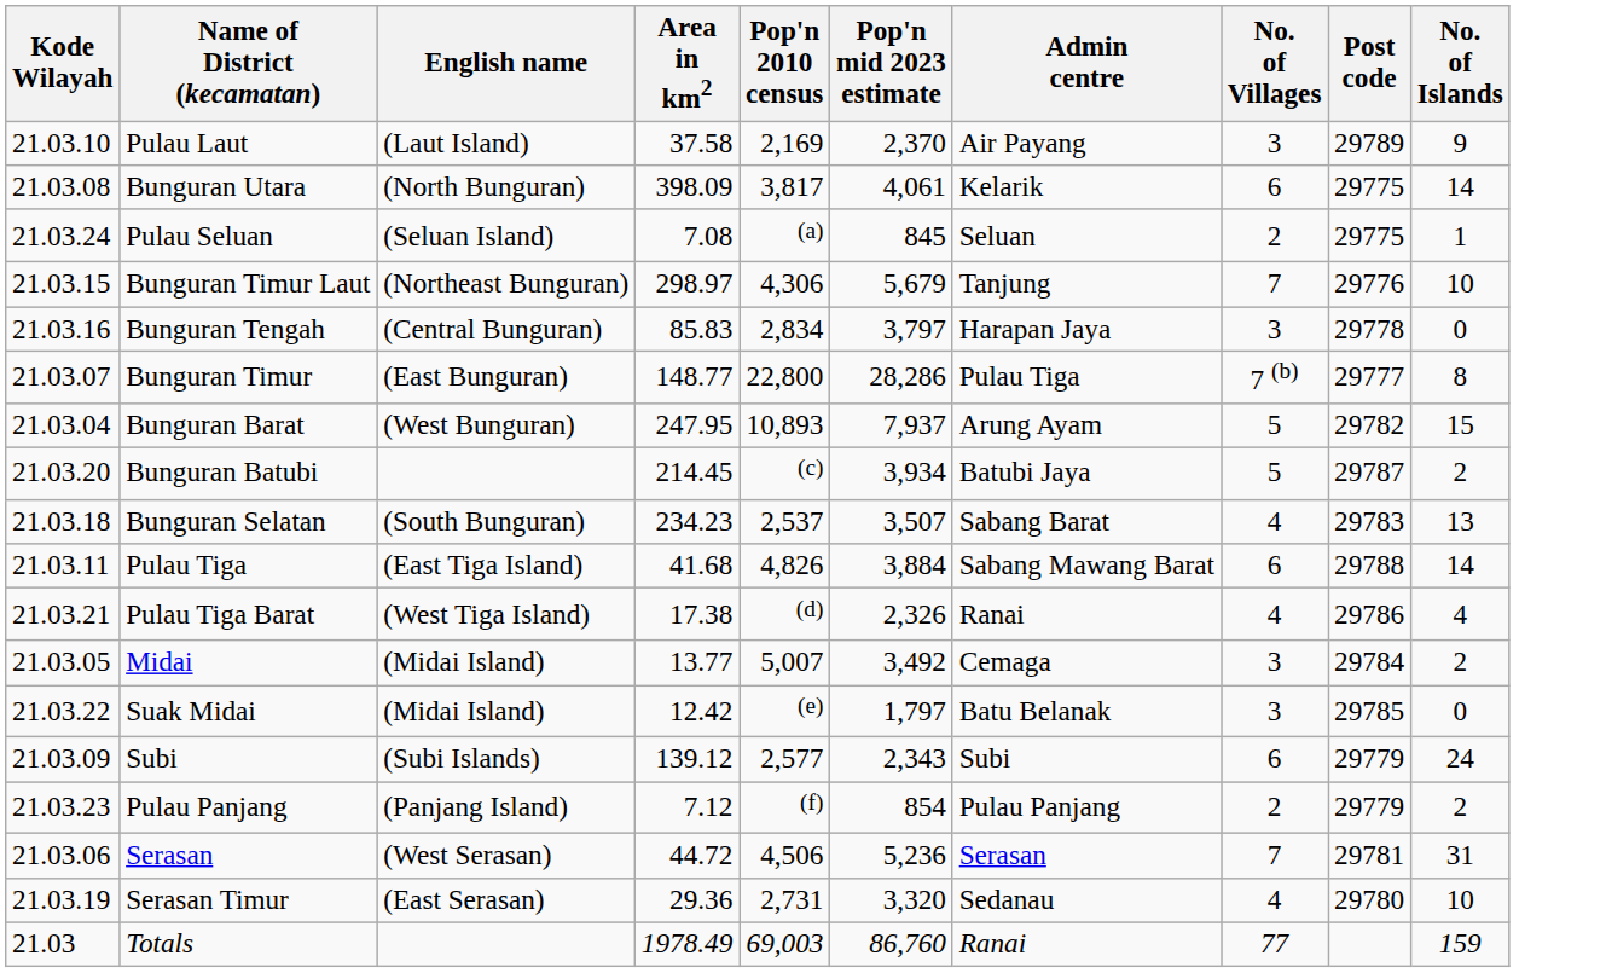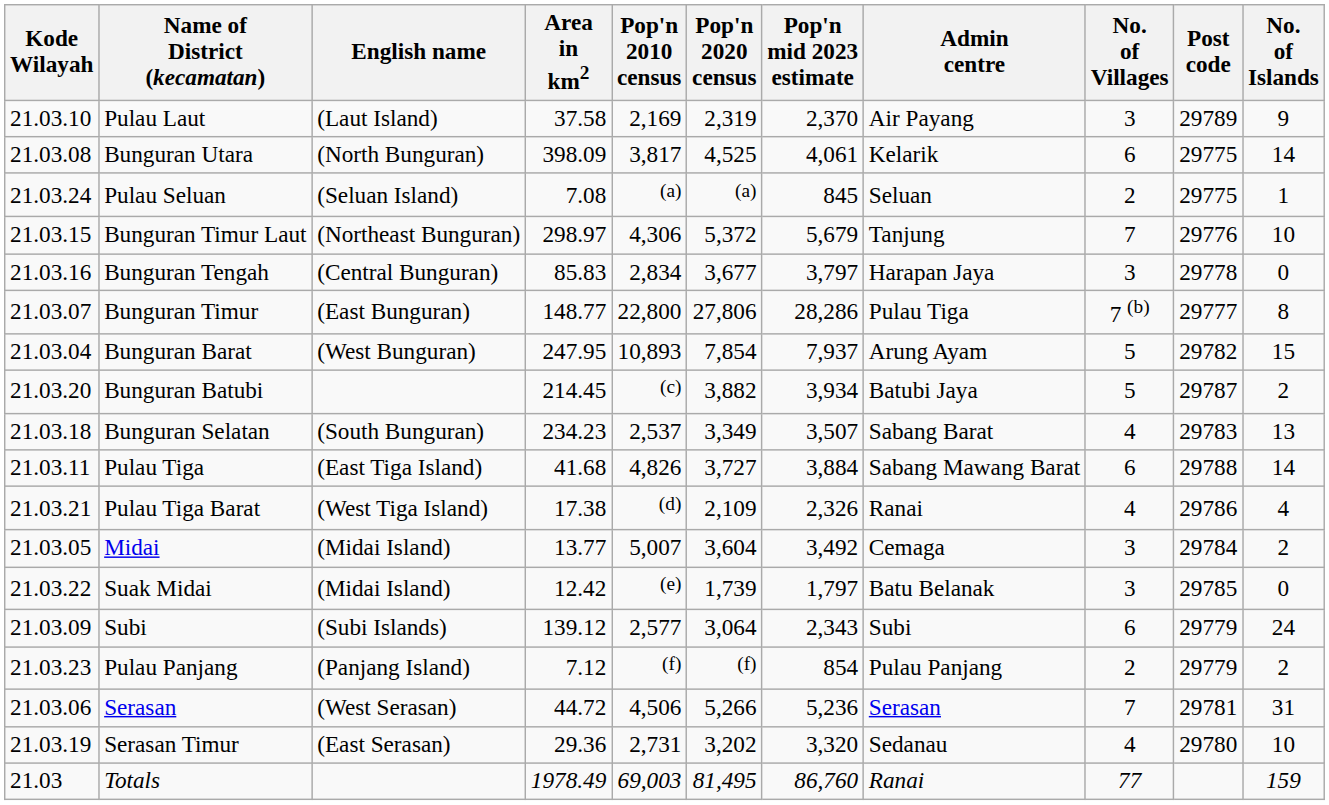+ column: Pop'n 2020 census | 2,319 | 4,525 | (a) | 5,372 | 3,677 | 27,806 | 7,854 | 3,882 | 3,349 | 3,727 | 2,109 | 3,604 | 1,739 | 3,064 | (f) | 5,266 | 3,202 | 81,495
